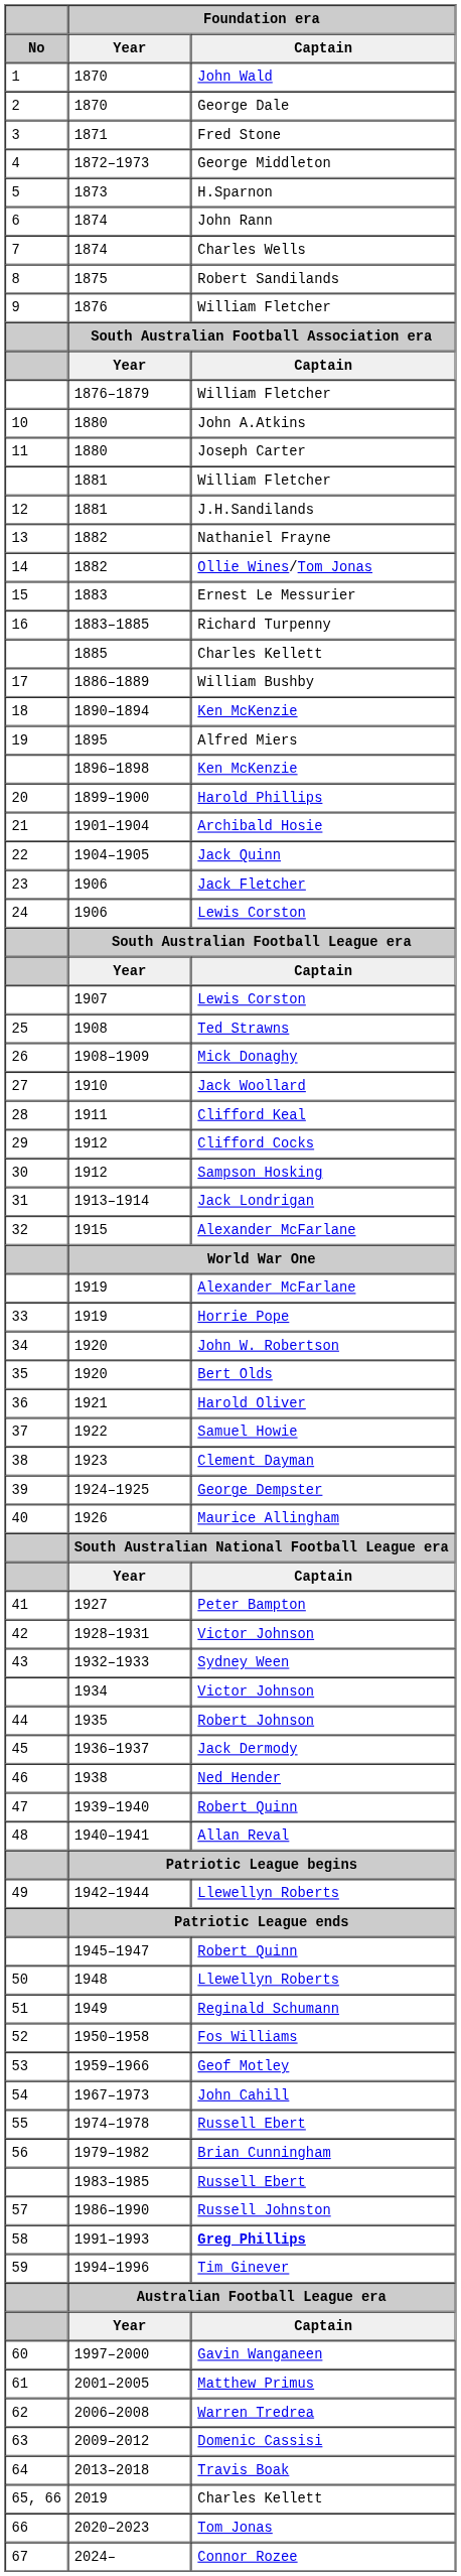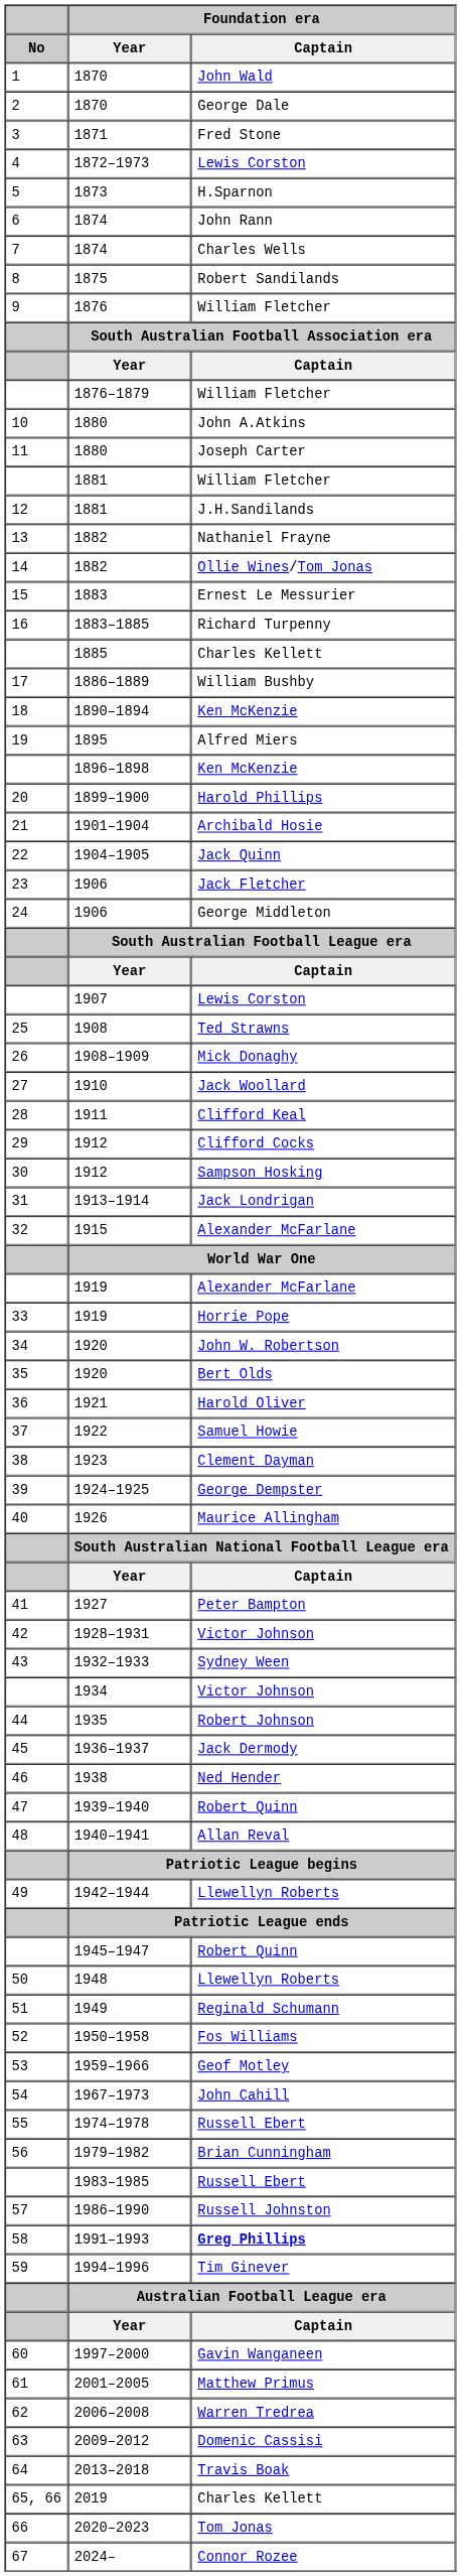4 | Foundation era / Captain: George Middleton -> Lewis Corston
24 | Foundation era / Captain: Lewis Corston -> George Middleton
